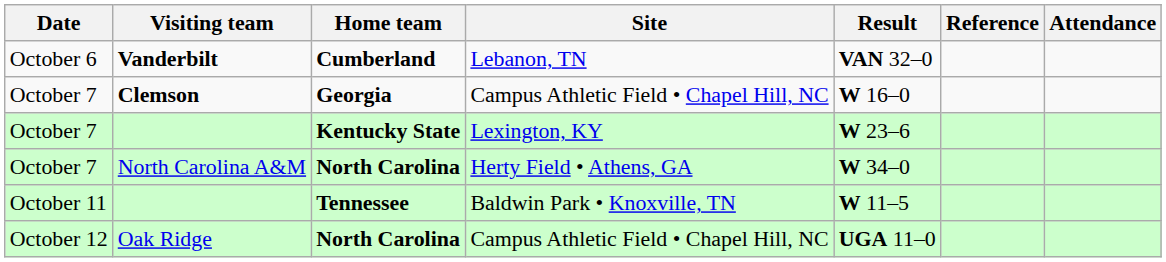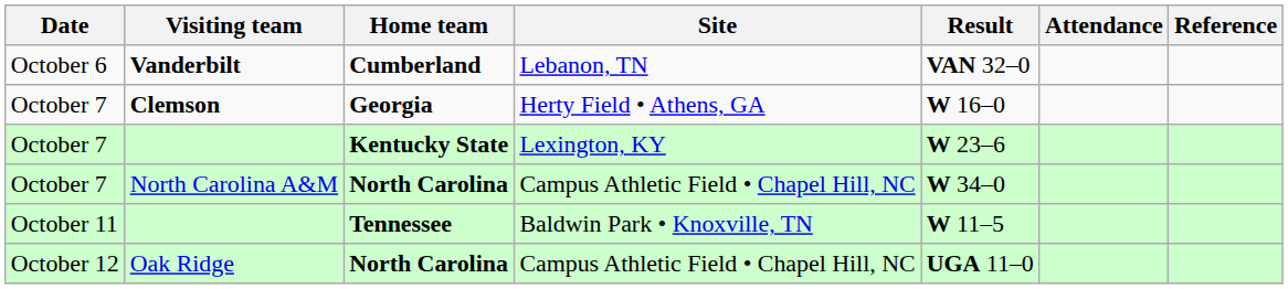columns swapped: Attendance <-> Reference
Clemson | Site: Campus Athletic Field • Chapel Hill, NC -> Herty Field • Athens, GA
North Carolina A&M | Site: Herty Field • Athens, GA -> Campus Athletic Field • Chapel Hill, NC
